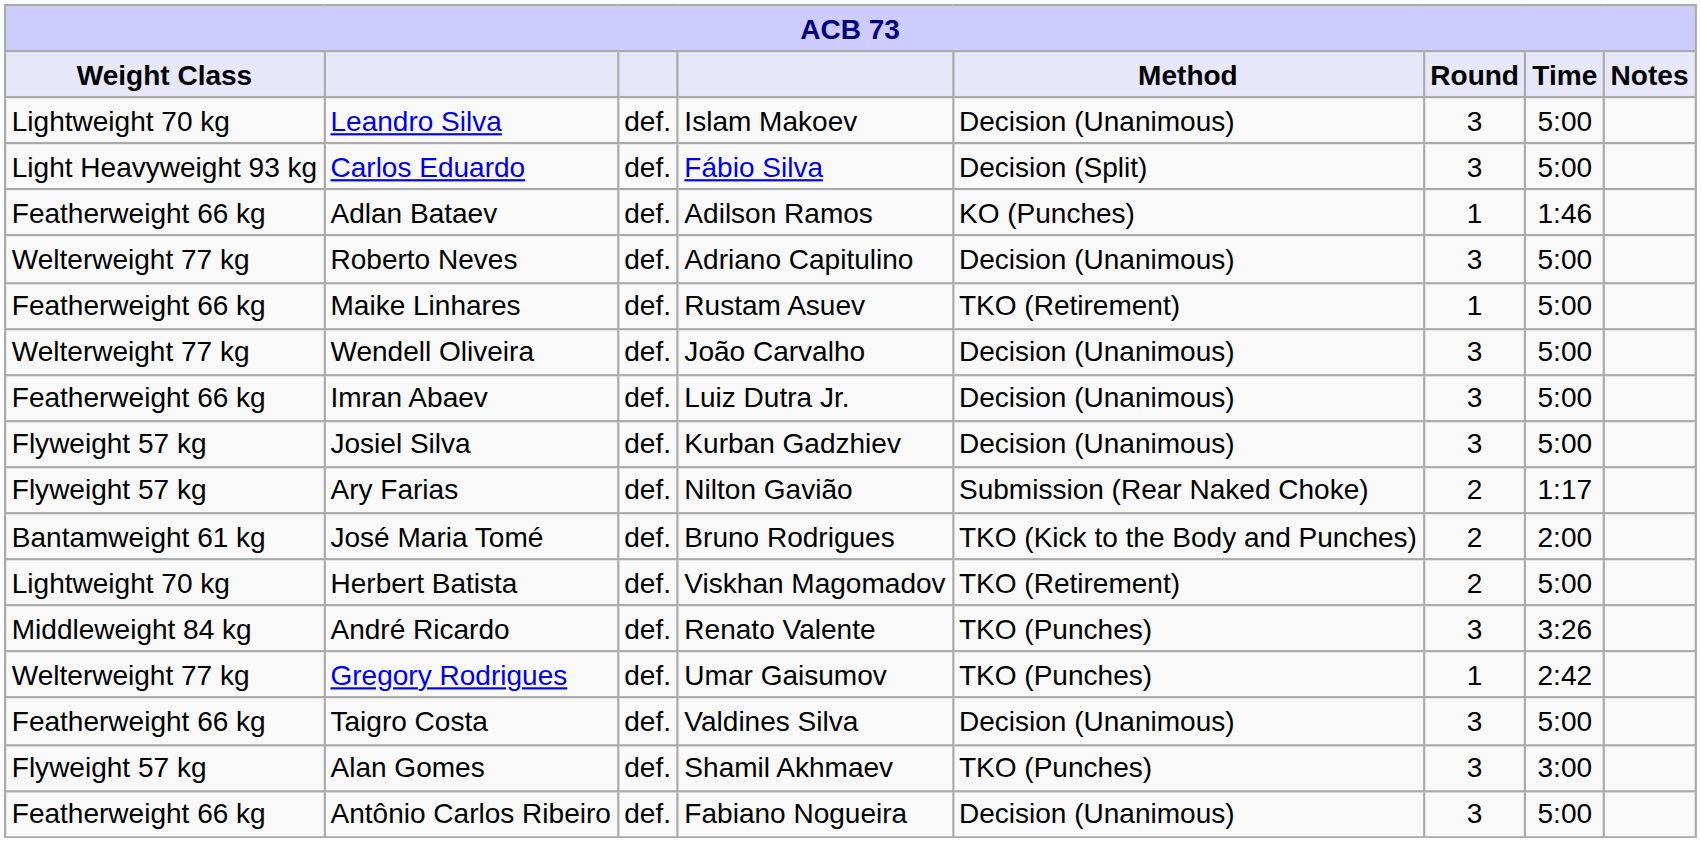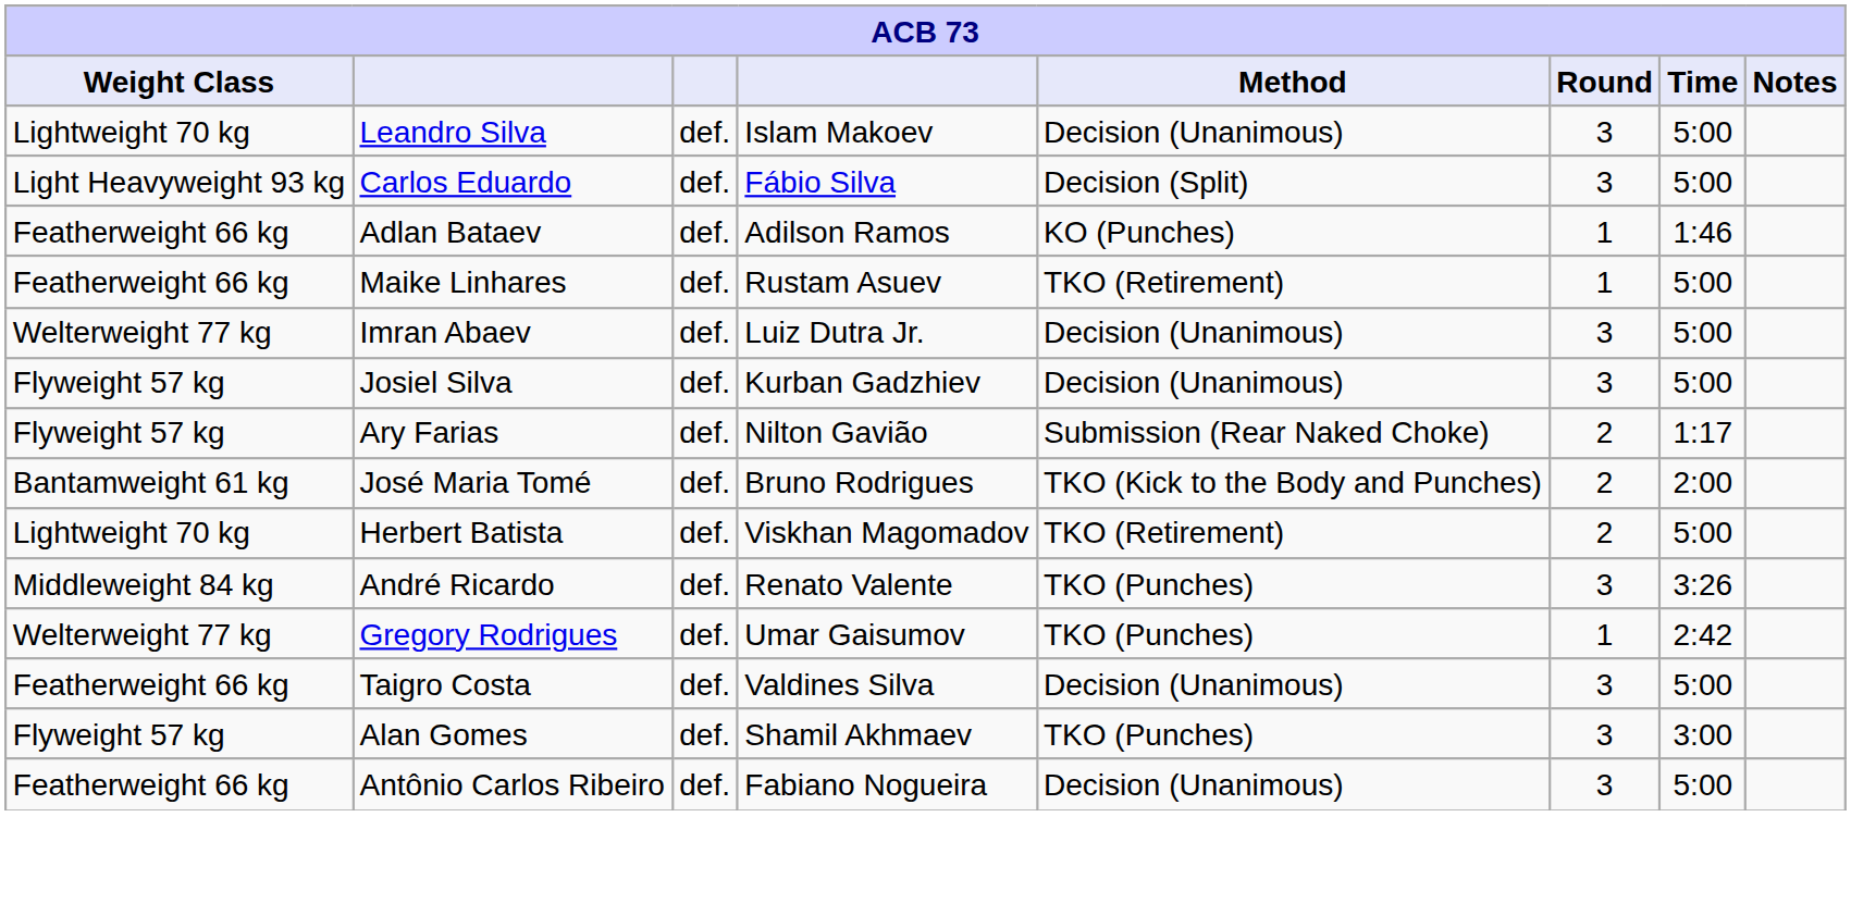- row: Welterweight 77 kg | Roberto Neves | def. | Adriano Capitulino | Decision (Unanimous) | 3 | 5:00
- row: Welterweight 77 kg | Wendell Oliveira | def. | João Carvalho | Decision (Unanimous) | 3 | 5:00
Imran Abaev | Weight Class: Featherweight 66 kg -> Welterweight 77 kg
